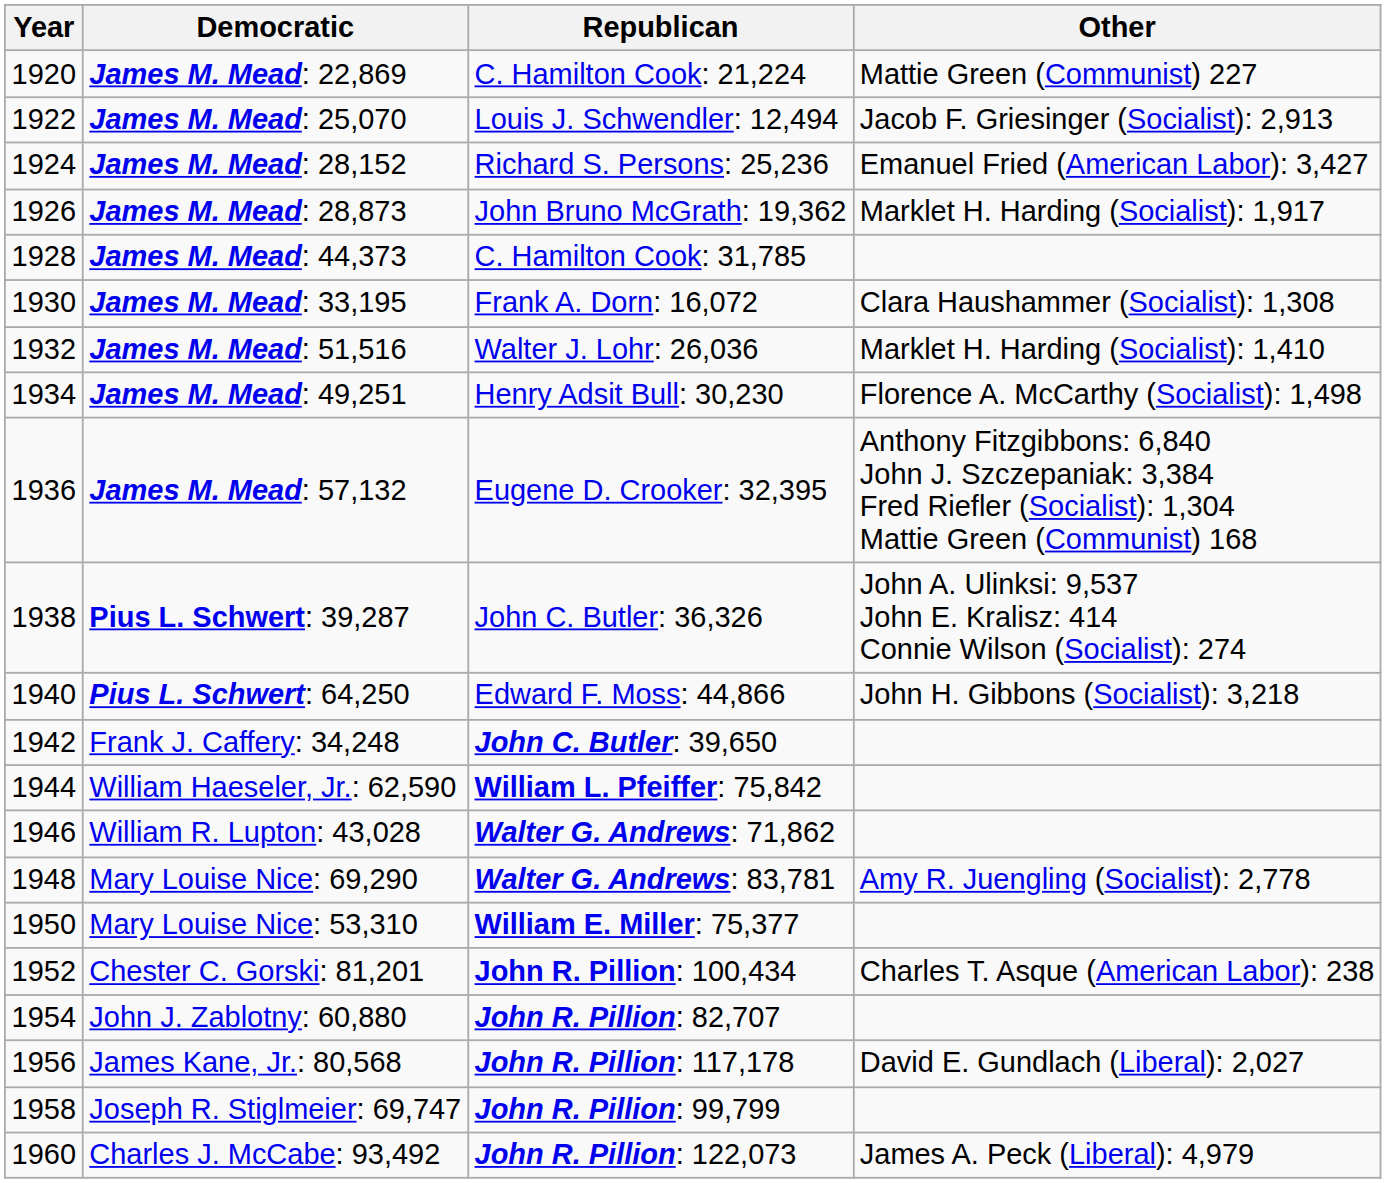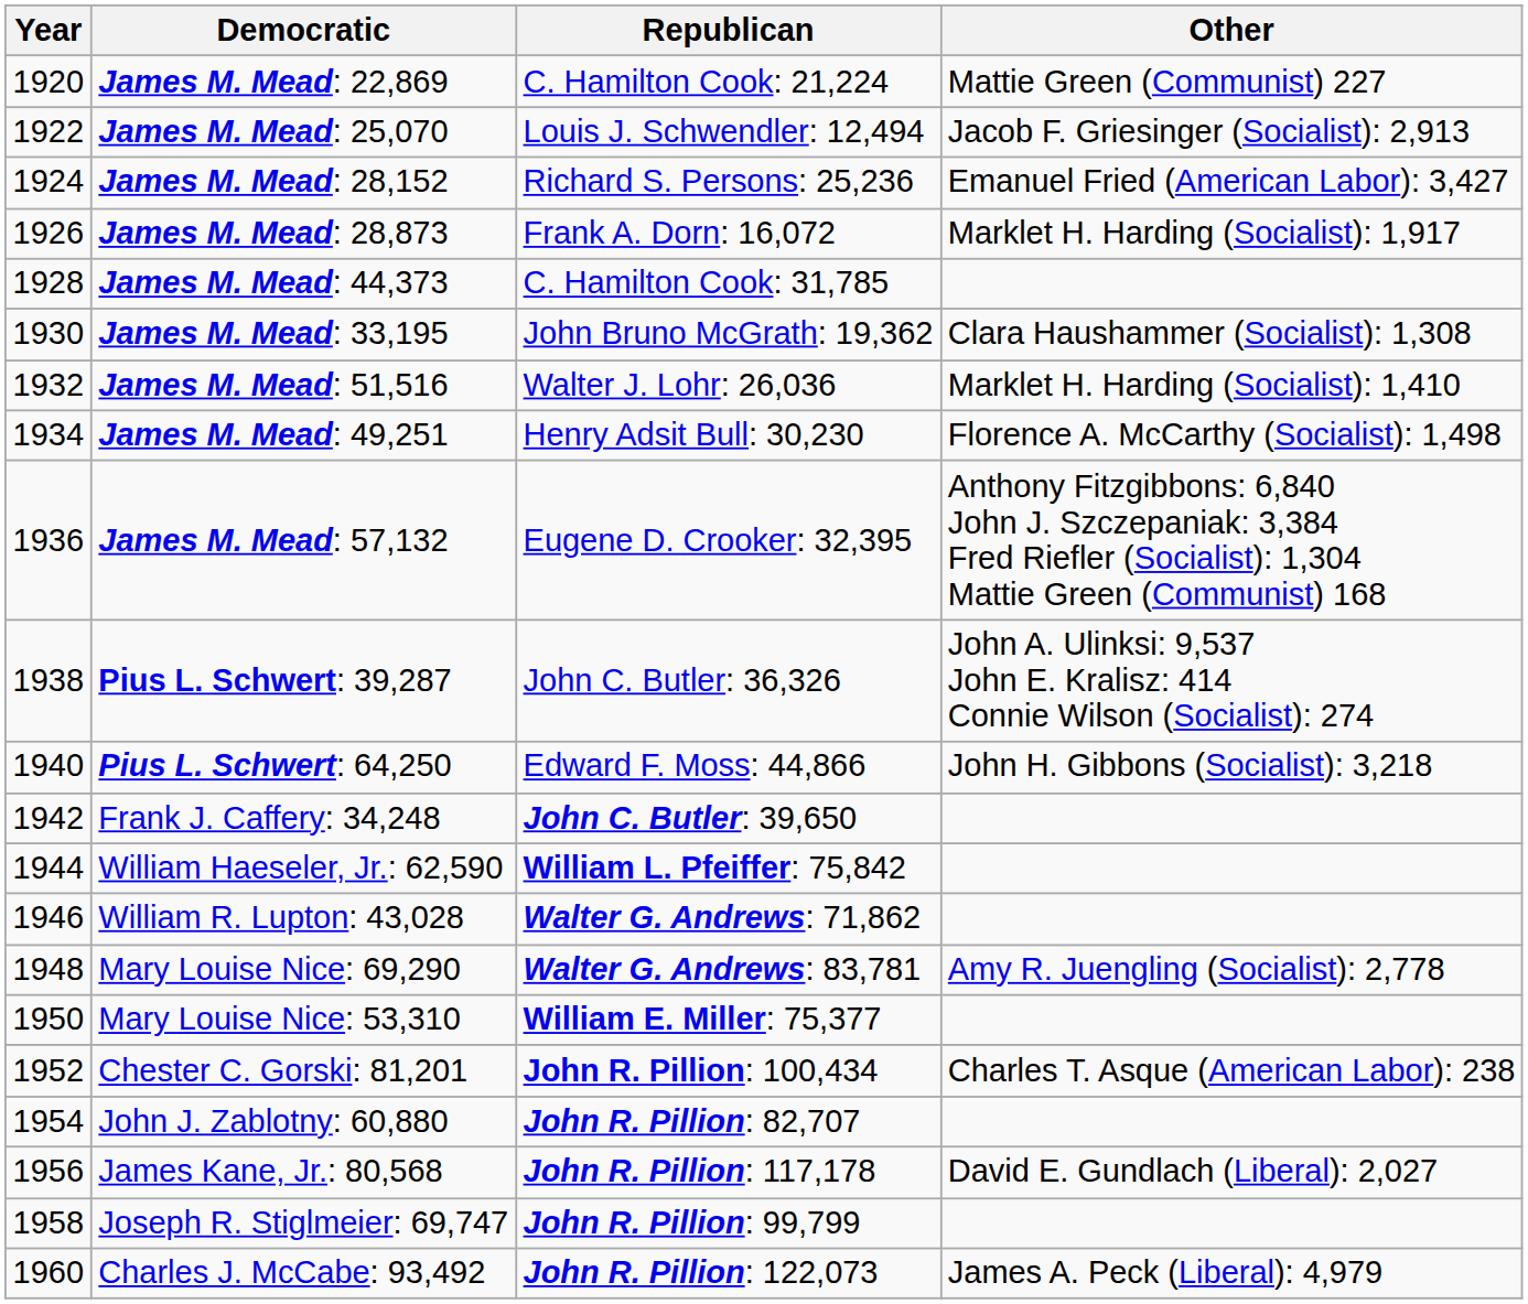James M. Mead: 28,873 | Republican: John Bruno McGrath: 19,362 -> Frank A. Dorn: 16,072
James M. Mead: 33,195 | Republican: Frank A. Dorn: 16,072 -> John Bruno McGrath: 19,362
